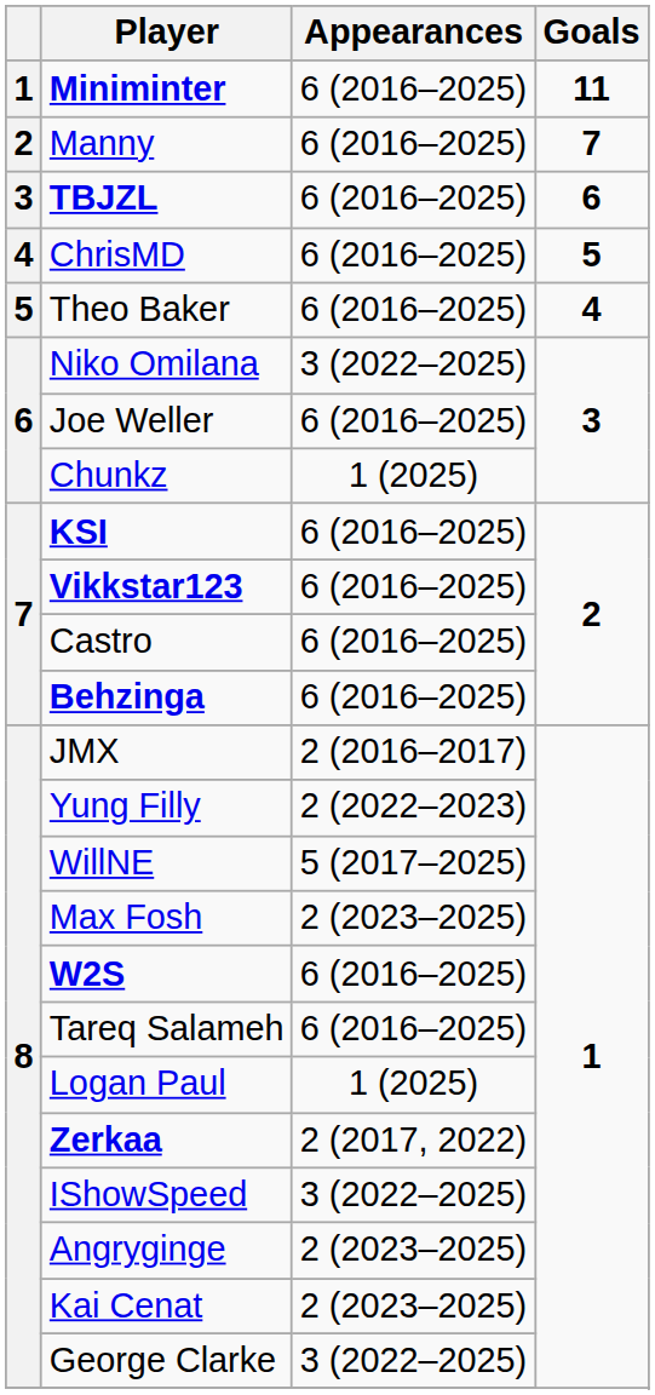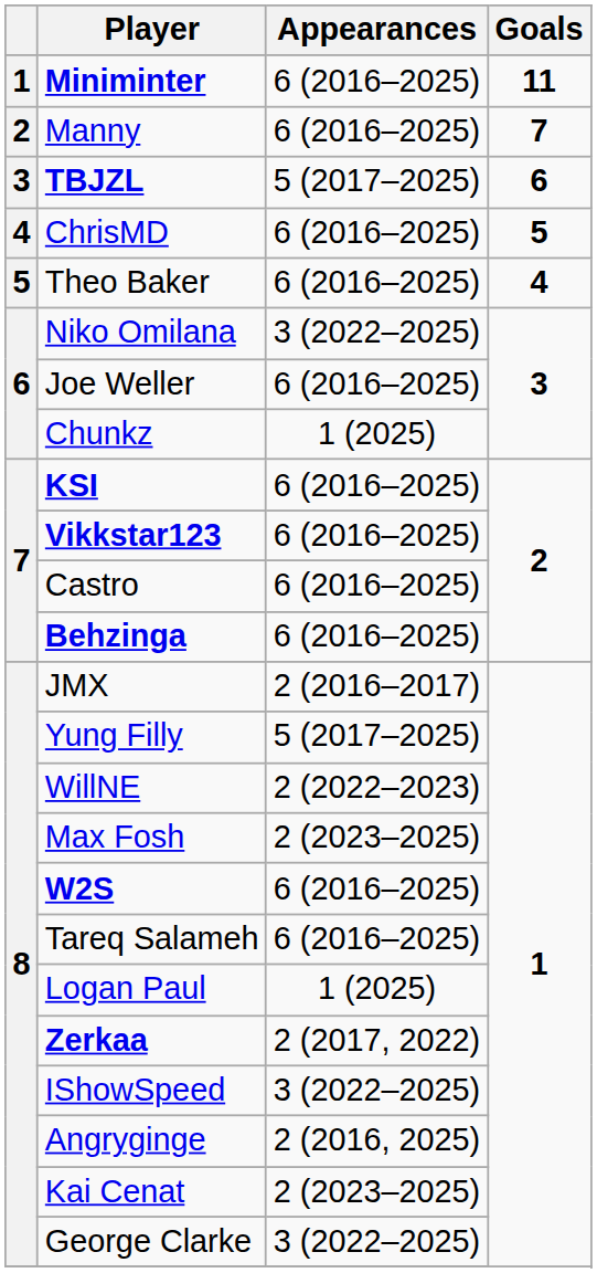TBJZL | Appearances: 6 (2016–2025) -> 5 (2017–2025)
Yung Filly | Appearances: 2 (2022–2023) -> 5 (2017–2025)
WillNE | Appearances: 5 (2017–2025) -> 2 (2022–2023)
Angryginge | Appearances: 2 (2023–2025) -> 2 (2016, 2025)
